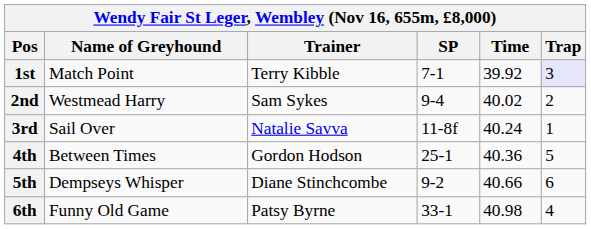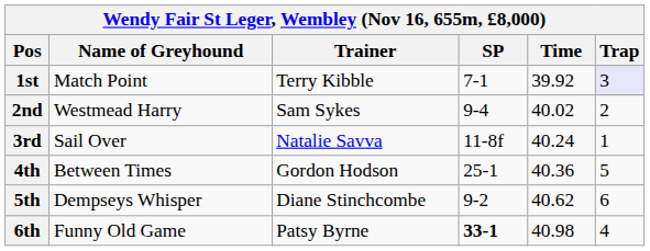5th | Time: 40.66 -> 40.62
6th | SP: normal -> bold
